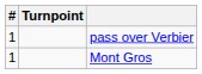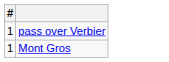- column: Turnpoint
